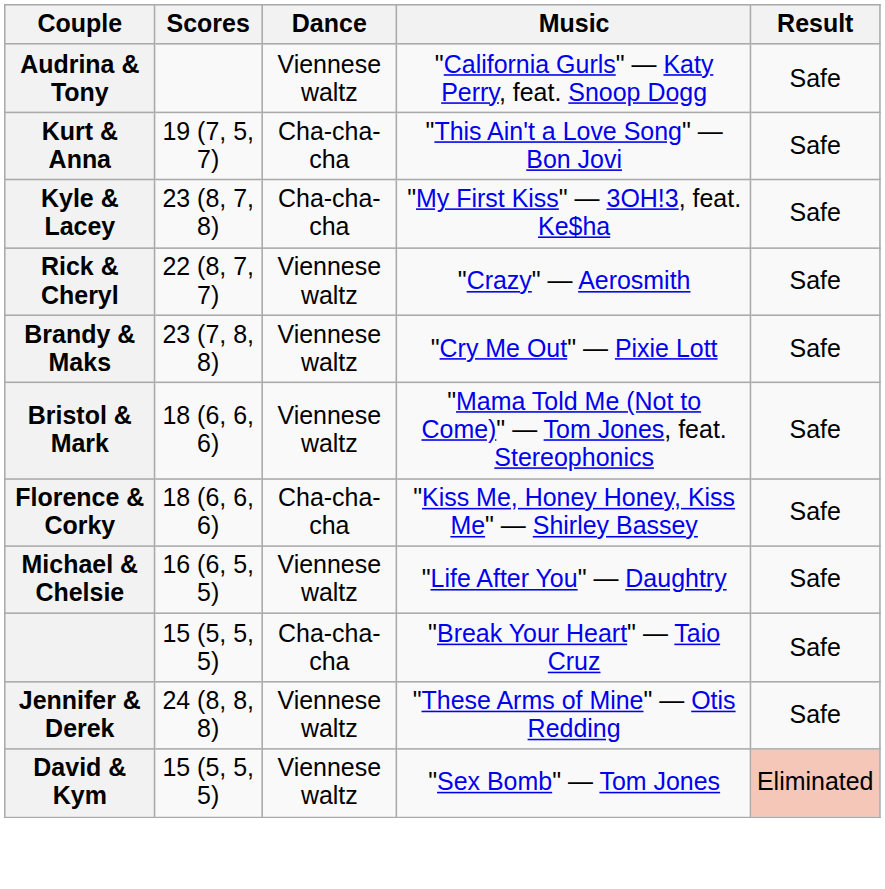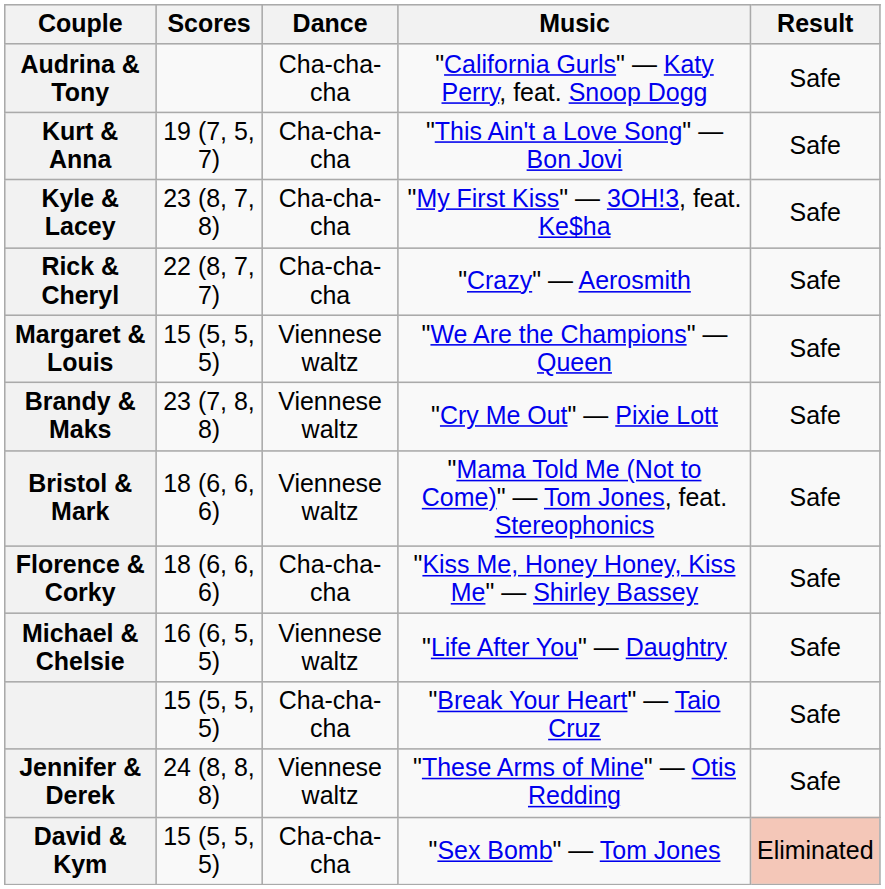Audrina & Tony | Dance: Viennese waltz -> Cha-cha-cha
Rick & Cheryl | Dance: Viennese waltz -> Cha-cha-cha
+ row: Margaret & Louis | 15 (5, 5, 5) | Viennese waltz | "We Are the Champions" — Queen | Safe
David & Kym | Dance: Viennese waltz -> Cha-cha-cha
